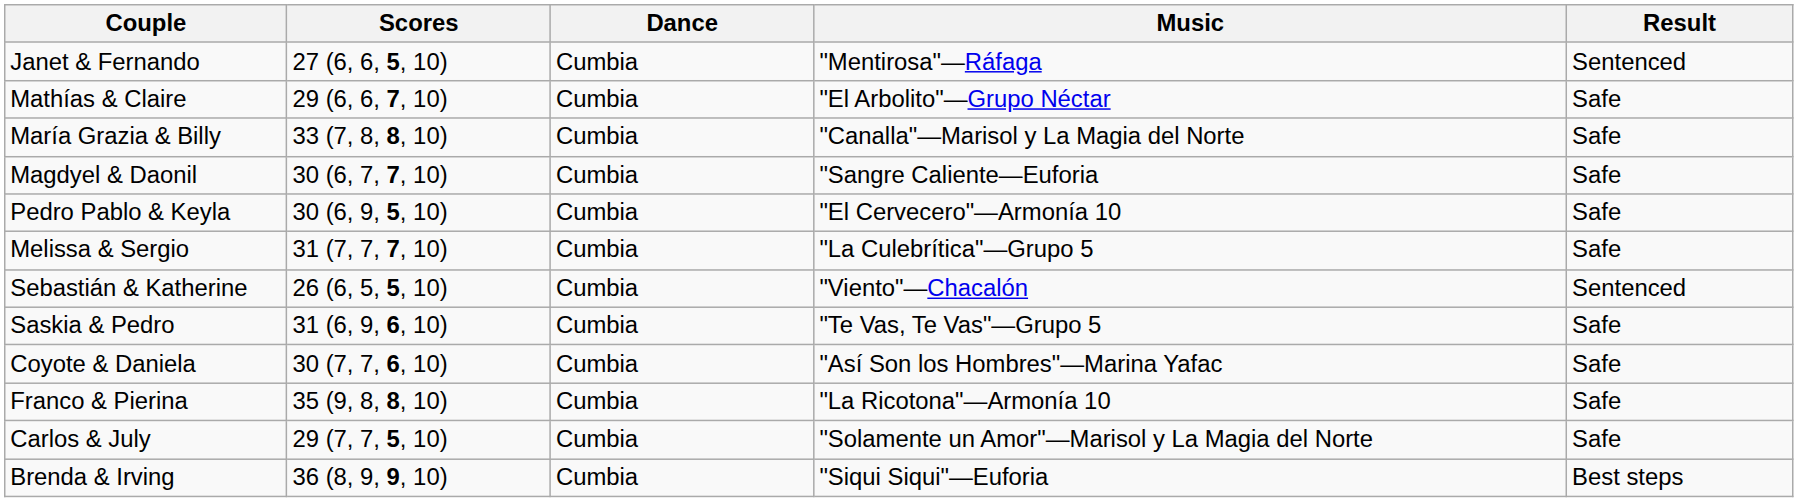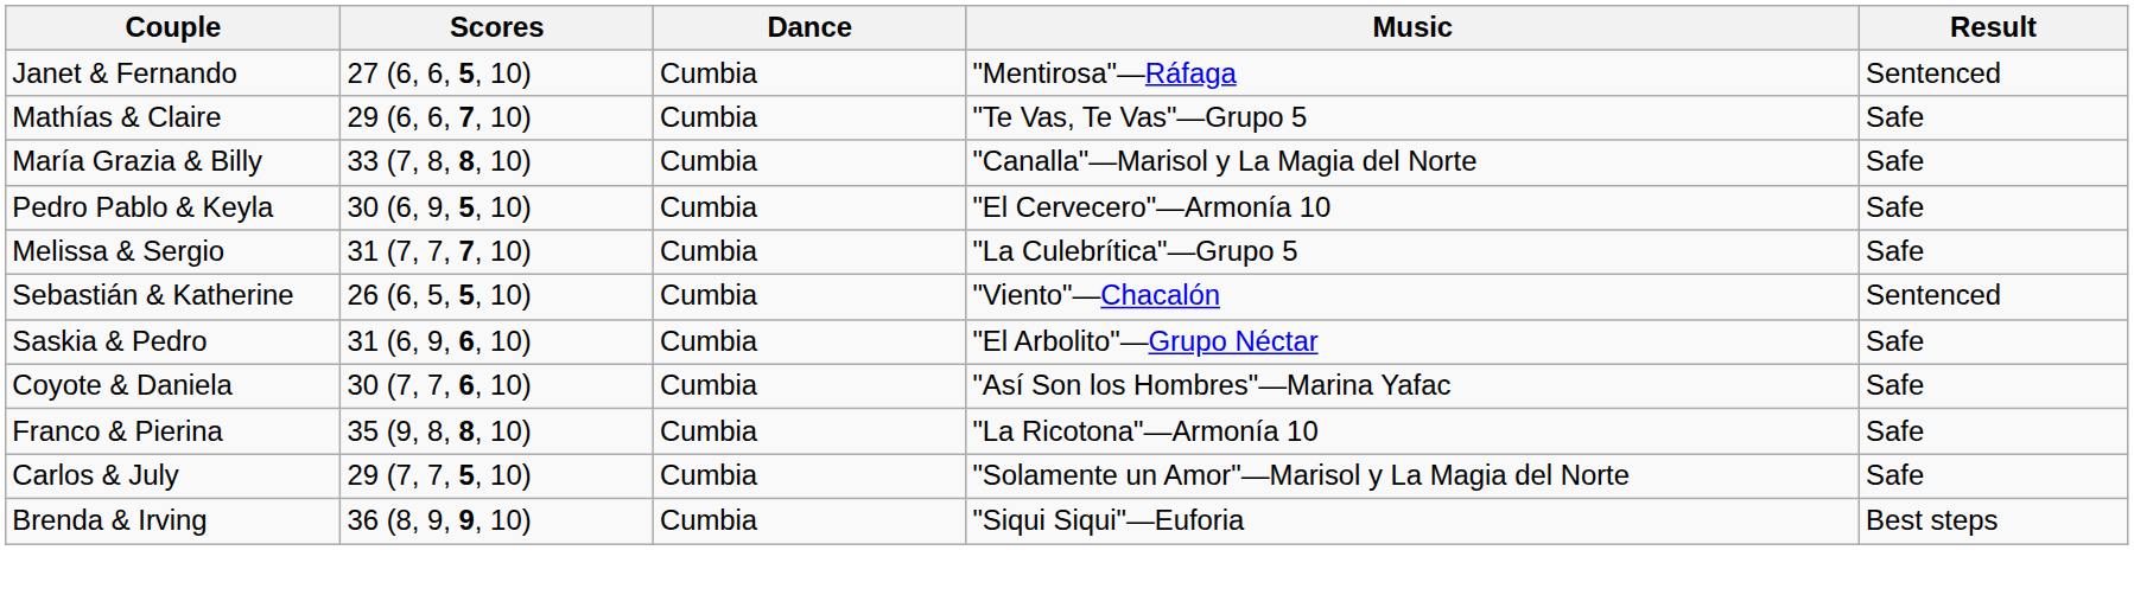Mathías & Claire | Music: "El Arbolito"—Grupo Néctar -> "Te Vas, Te Vas"—Grupo 5
- row: Magdyel & Daonil | 30 (6, 7, 7, 10) | Cumbia | "Sangre Caliente—Euforia | Safe
Saskia & Pedro | Music: "Te Vas, Te Vas"—Grupo 5 -> "El Arbolito"—Grupo Néctar
